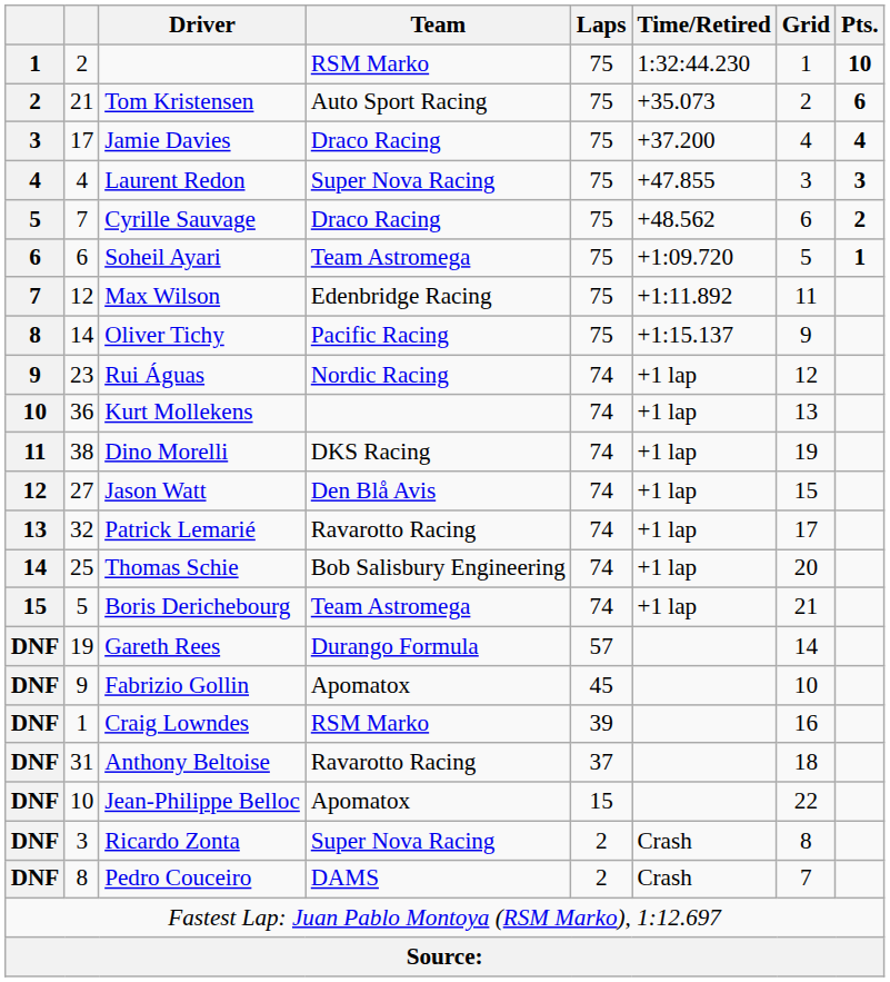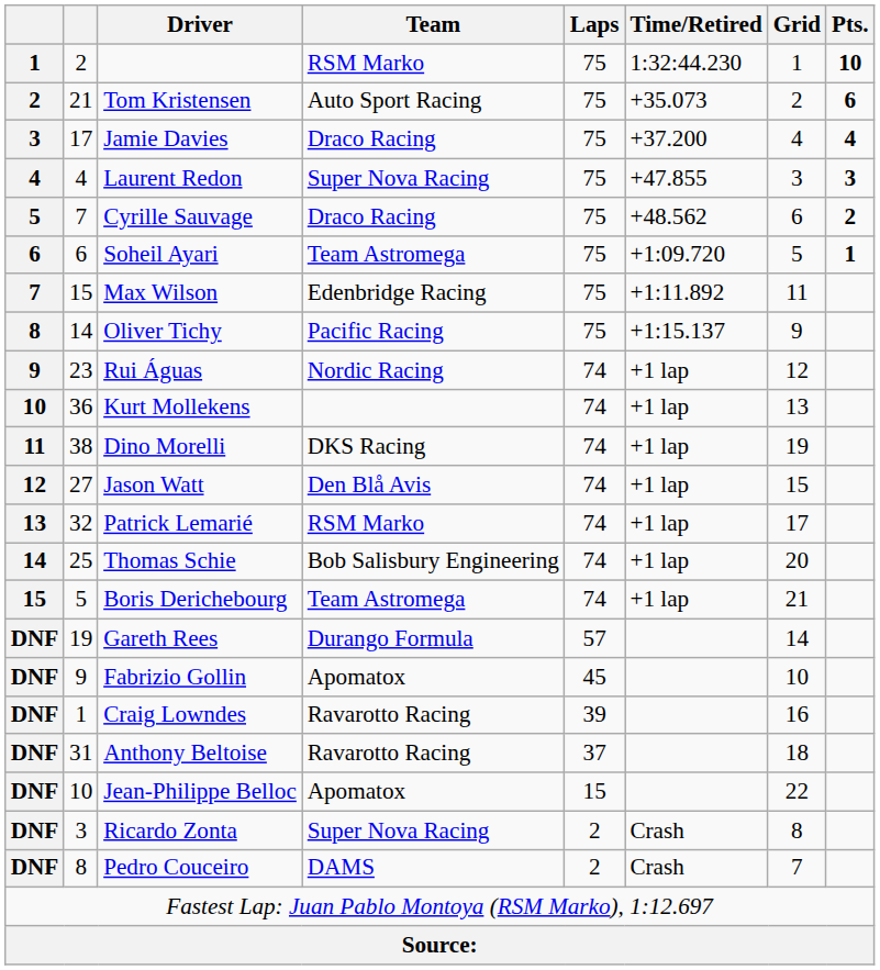Max Wilson | column 2: 12 -> 15
Patrick Lemarié | Team: Ravarotto Racing -> RSM Marko
Craig Lowndes | Team: RSM Marko -> Ravarotto Racing
